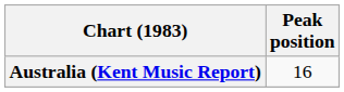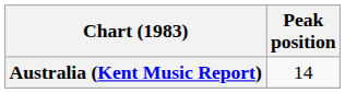Australia (Kent Music Report) | Peak position: 16 -> 14
